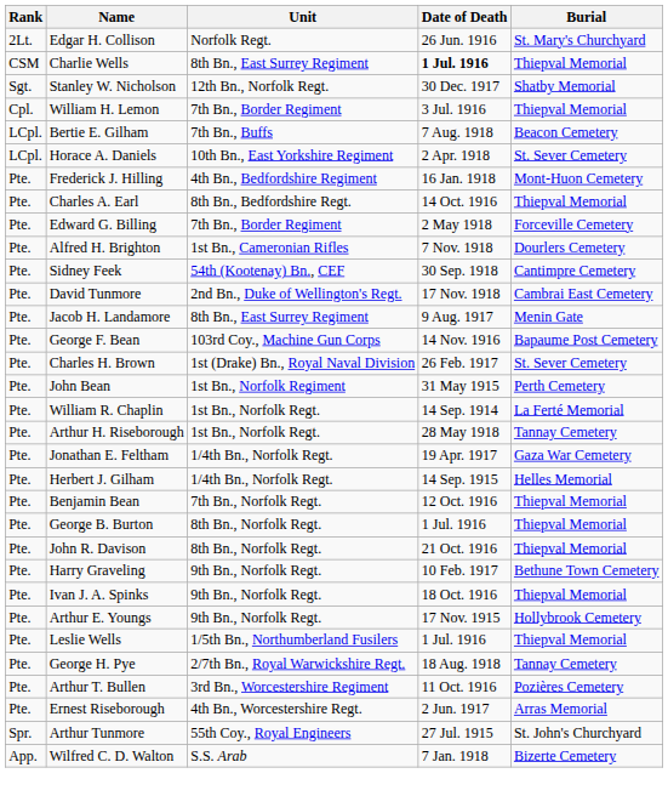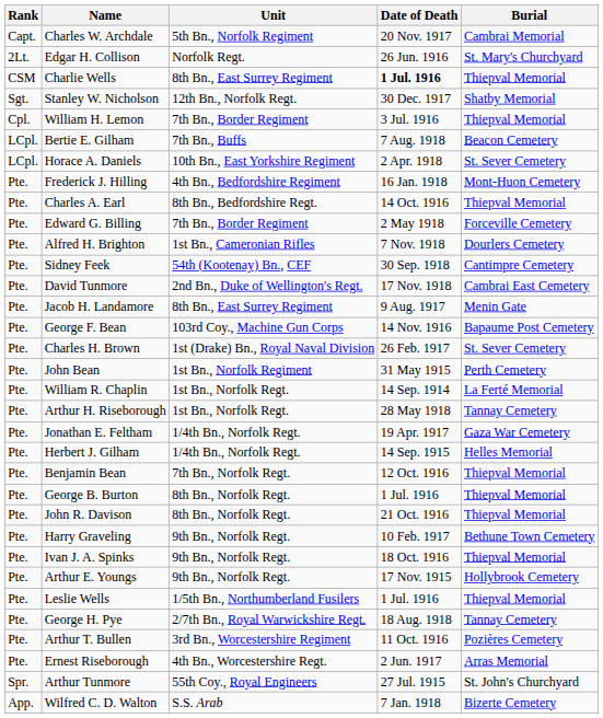+ row: Capt. | Charles W. Archdale | 5th Bn., Norfolk Regiment | 20 Nov. 1917 | Cambrai Memorial
